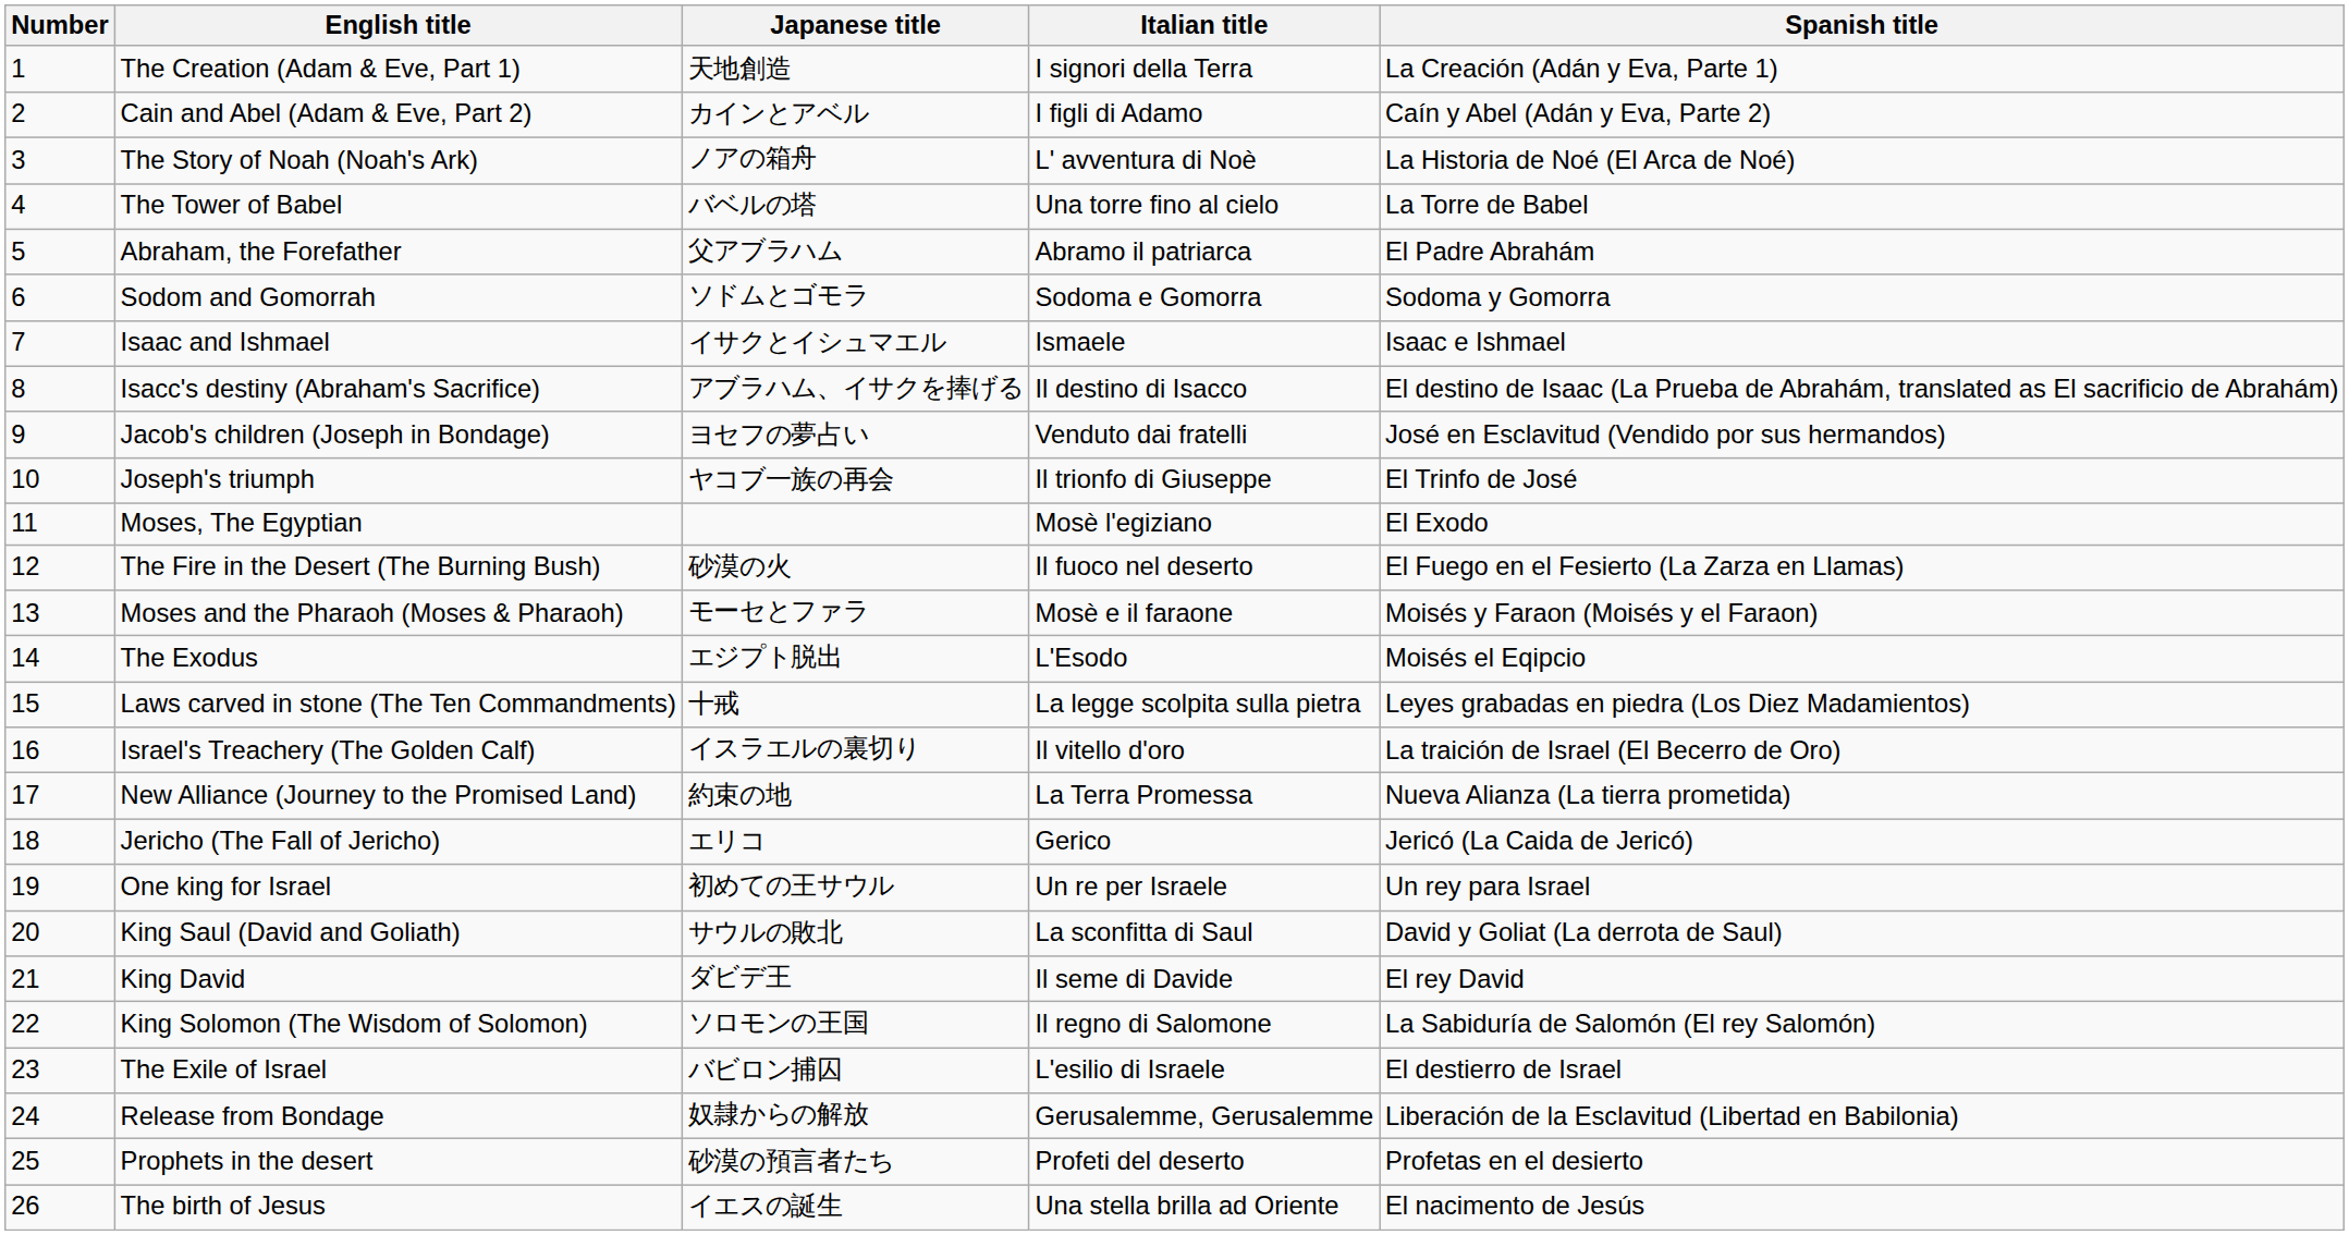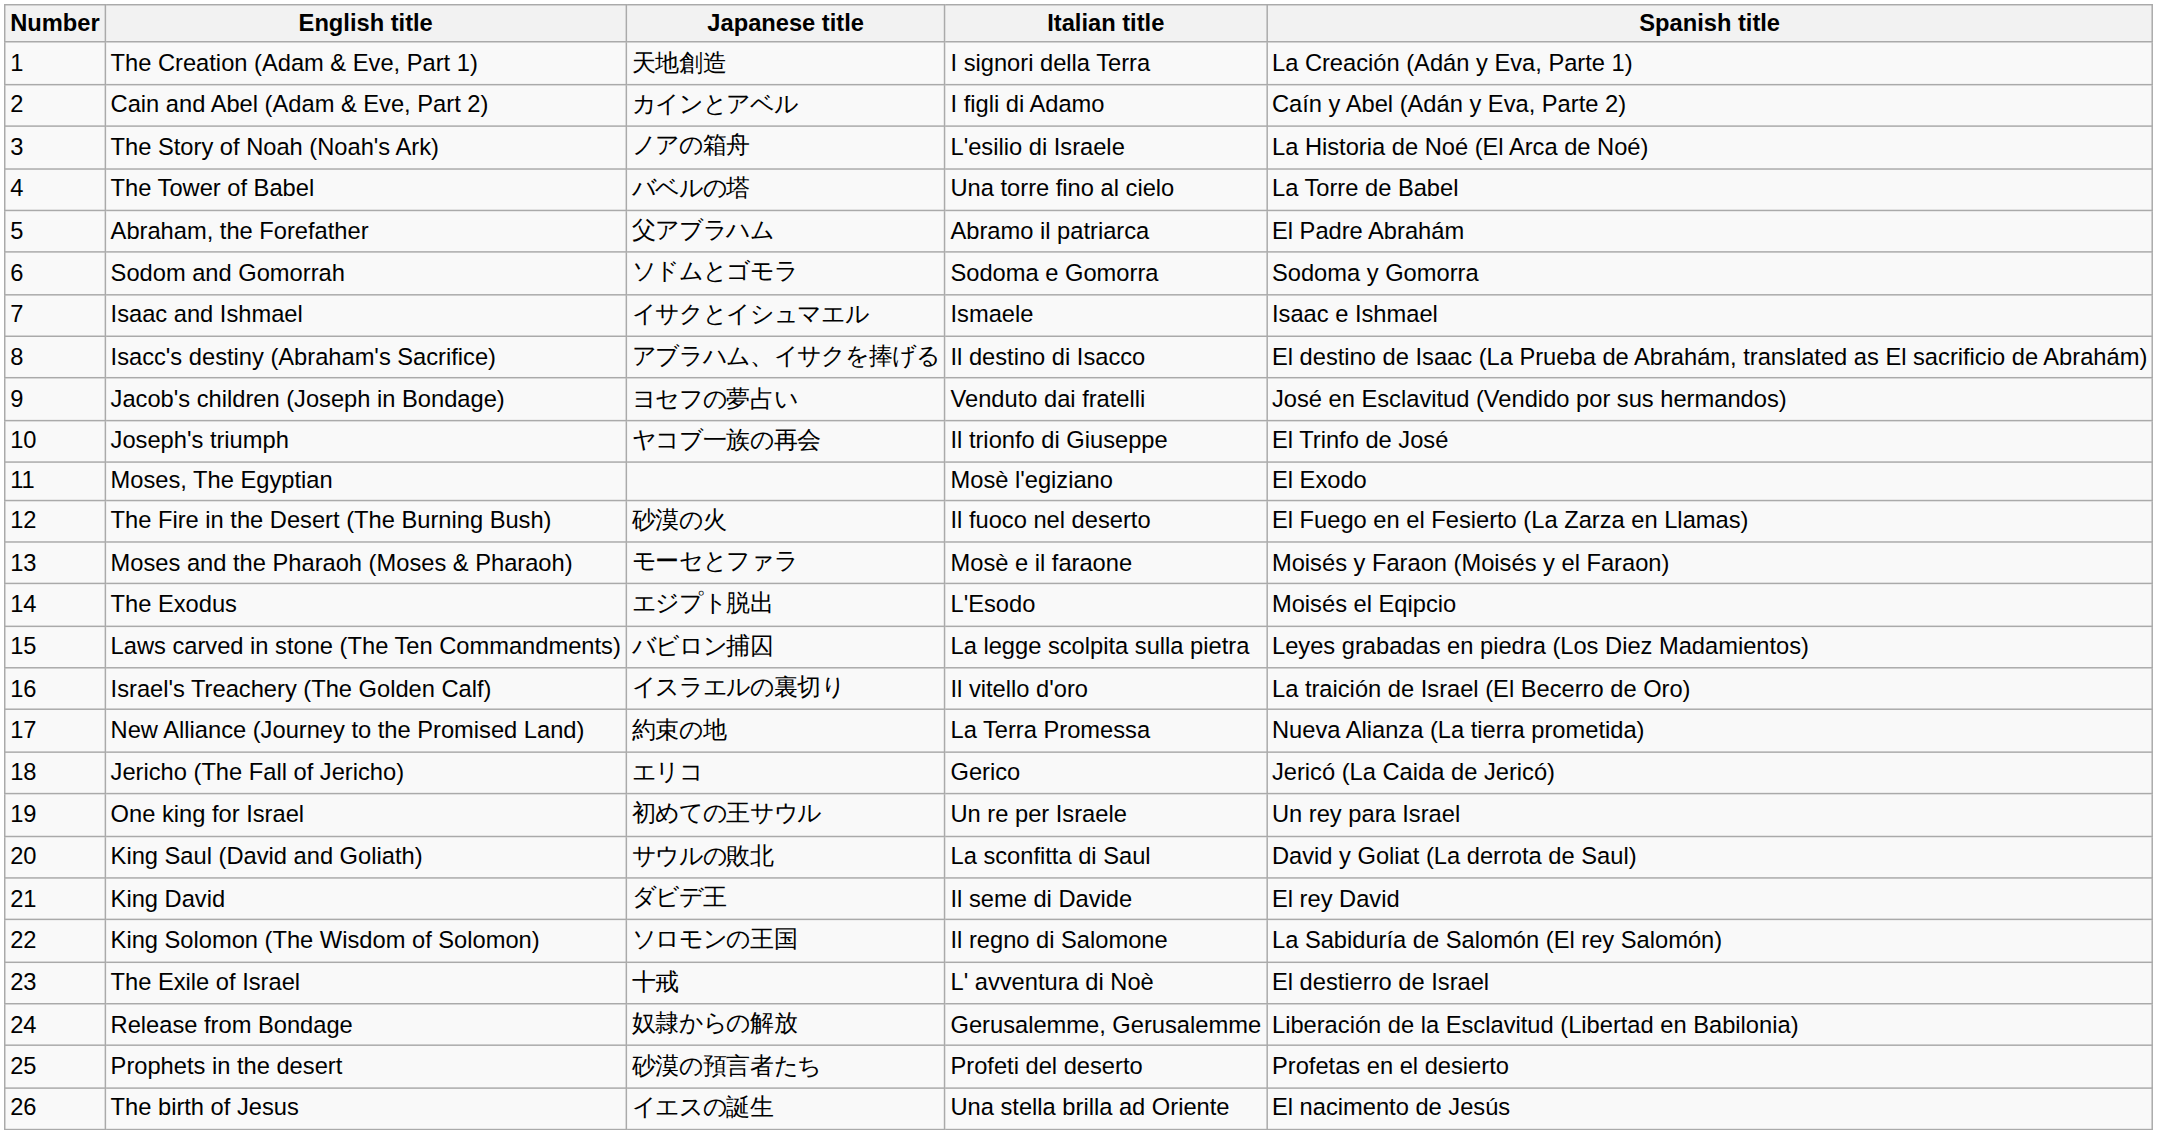The Story of Noah (Noah's Ark) | Italian title: L' avventura di Noè -> L'esilio di Israele
Laws carved in stone (The Ten Commandments) | Japanese title: 十戒 -> バビロン捕囚
The Exile of Israel | Japanese title: バビロン捕囚 -> 十戒
The Exile of Israel | Italian title: L'esilio di Israele -> L' avventura di Noè
